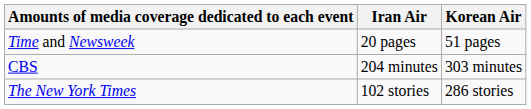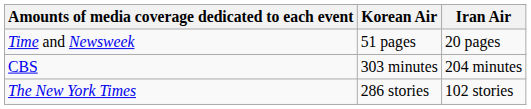columns swapped: Korean Air <-> Iran Air
